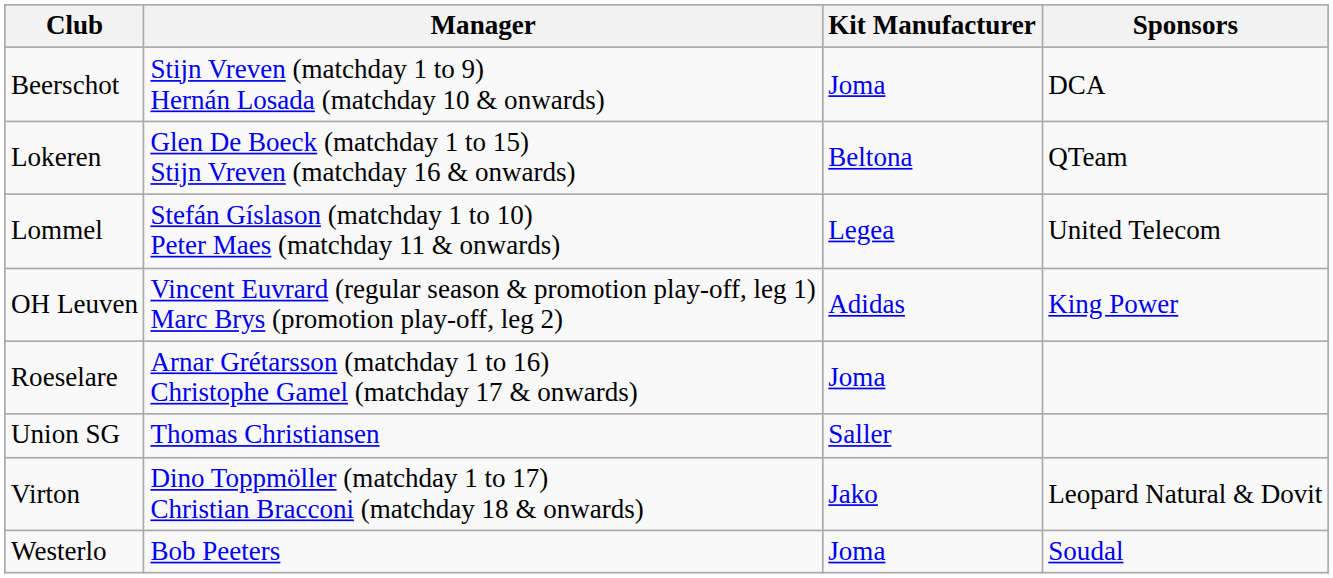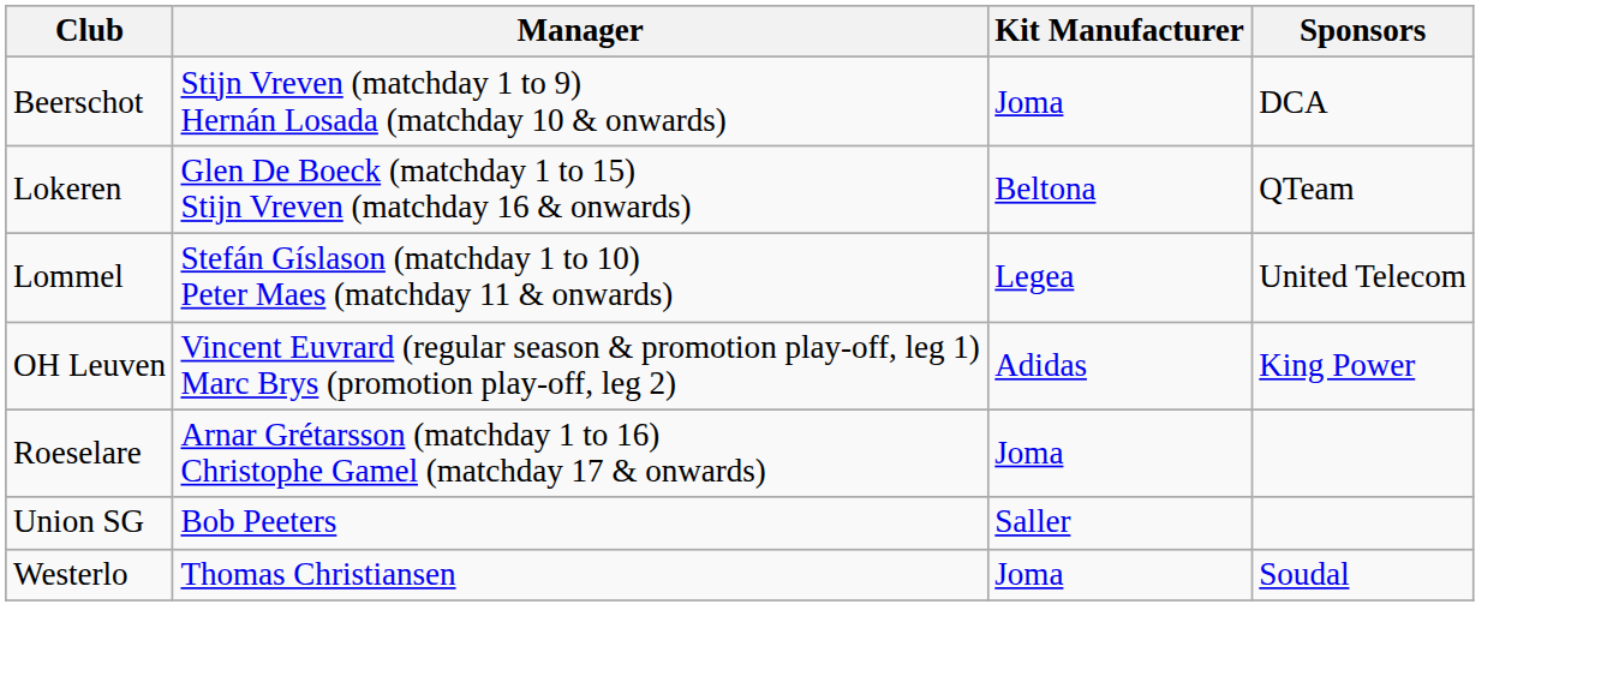Union SG | Manager: Thomas Christiansen -> Bob Peeters
- row: Virton | Dino Toppmöller (matchday 1 to 17) Christian Bracconi (matchday 18 & onwards) | Jako | Leopard Natural & Dovit
Westerlo | Manager: Bob Peeters -> Thomas Christiansen
